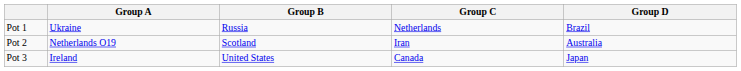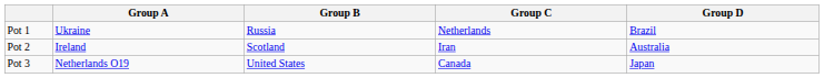Pot 2 | Group A: Netherlands O19 -> Ireland
Pot 3 | Group A: Ireland -> Netherlands O19
